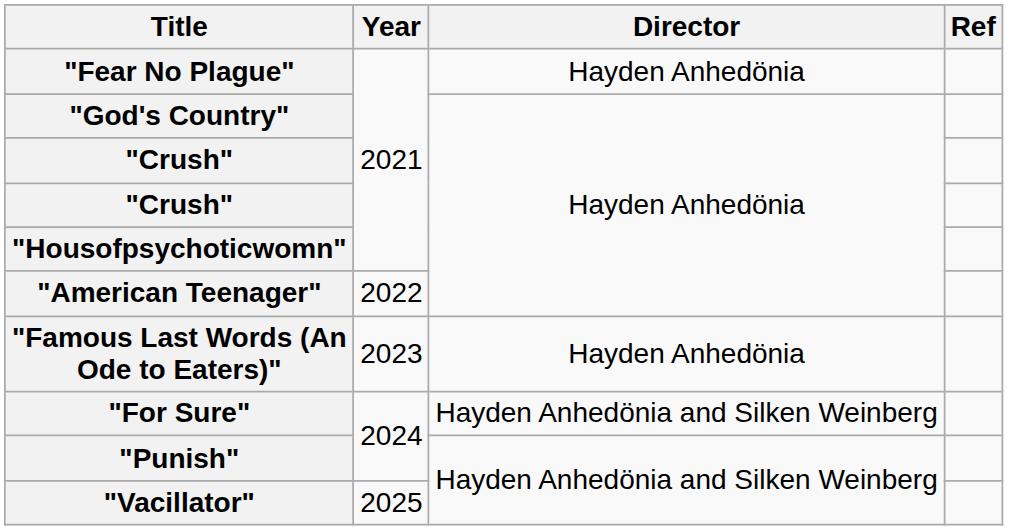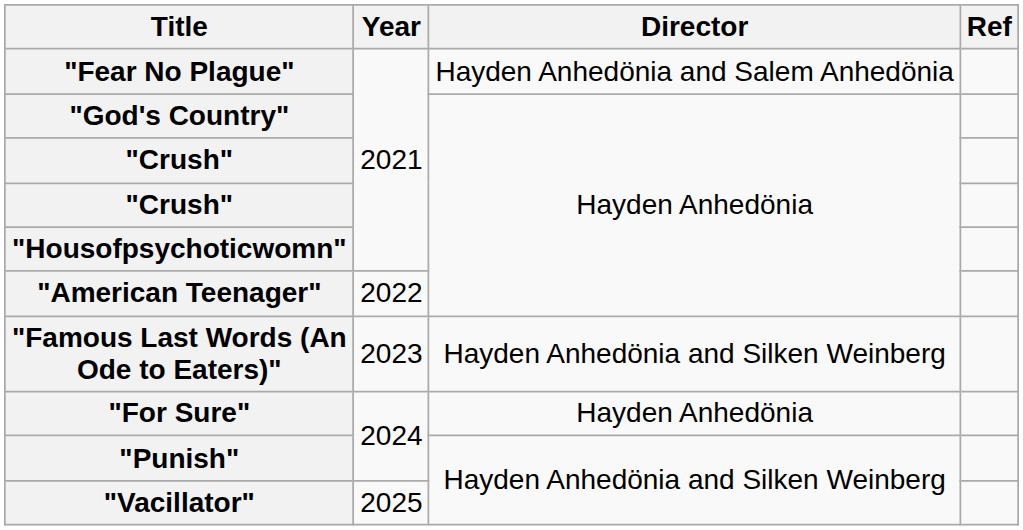"Fear No Plague" | Director: Hayden Anhedönia -> Hayden Anhedönia and Salem Anhedönia
"Famous Last Words (An Ode to Eaters)" | Director: Hayden Anhedönia -> Hayden Anhedönia and Silken Weinberg
"For Sure" | Director: Hayden Anhedönia and Silken Weinberg -> Hayden Anhedönia
